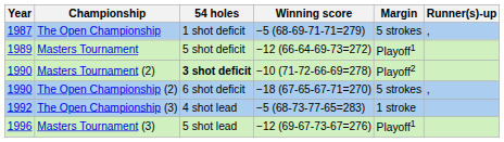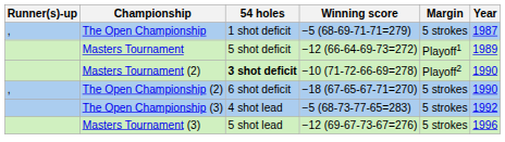columns swapped: Year <-> Runner(s)-up
The Open Championship (3) | Margin: 1 stroke -> 5 strokes
Masters Tournament (3) | Margin: Playoff1 -> 5 strokes
